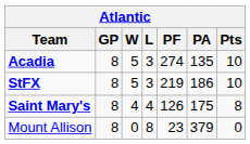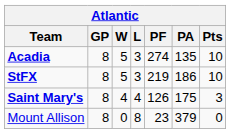Saint Mary's | Pts: 8 -> 3
